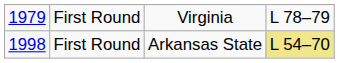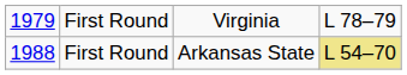First Round / Arkansas State | column 1: 1998 -> 1988
